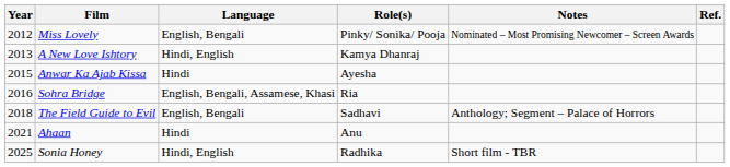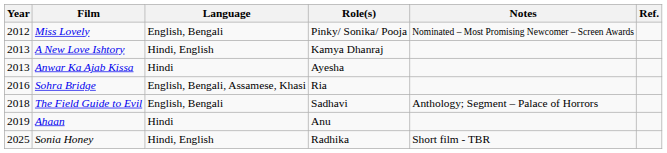Anwar Ka Ajab Kissa | Year: 2015 -> 2013
Ahaan | Year: 2021 -> 2019
